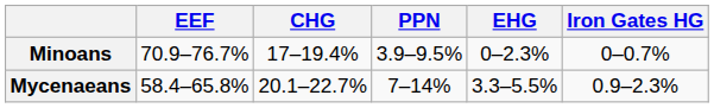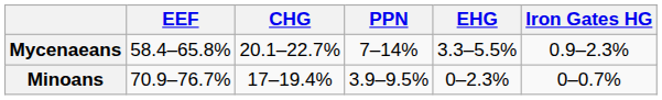rows swapped: Mycenaeans <-> Minoans
